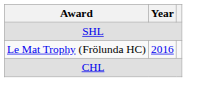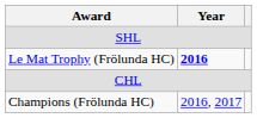Le Mat Trophy (Frölunda HC) | Year: normal -> bold
+ row: Champions (Frölunda HC) | 2016, 2017
